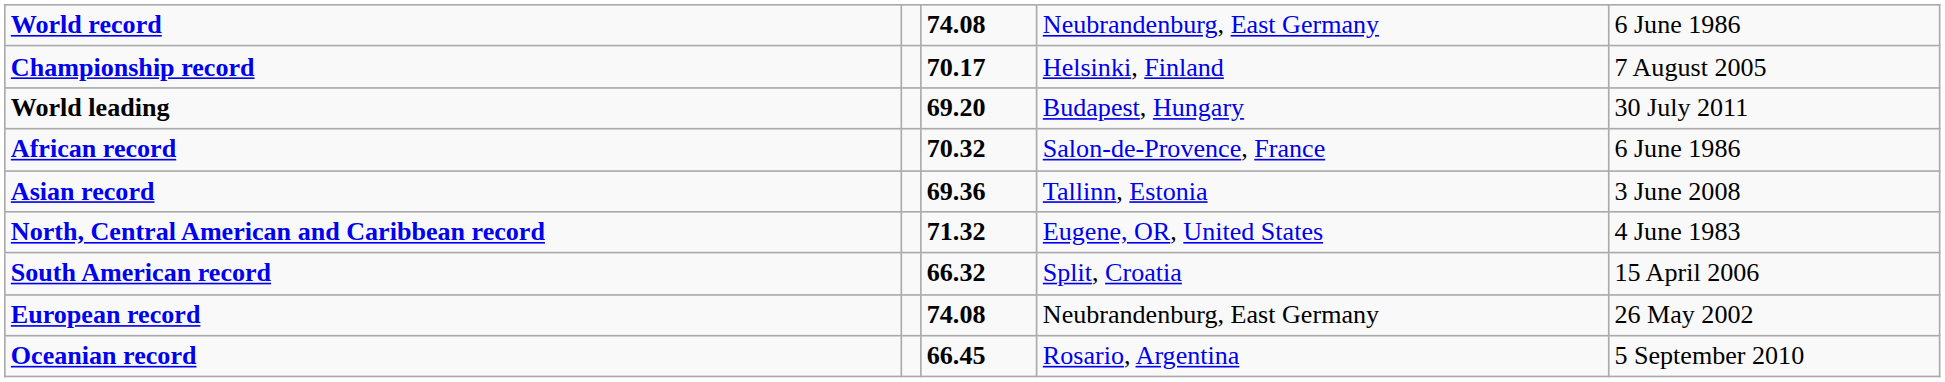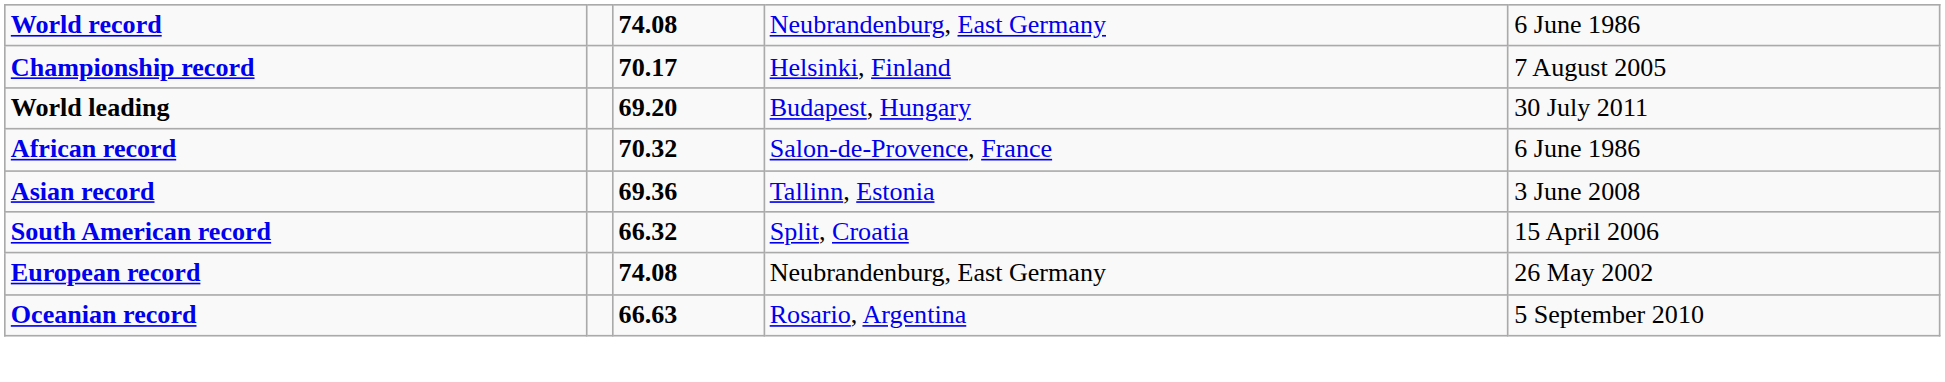- row: North, Central American and Caribbean record | 71.32 | Eugene, OR, United States | 4 June 1983
Oceanian record | column 3: 66.45 -> 66.63
